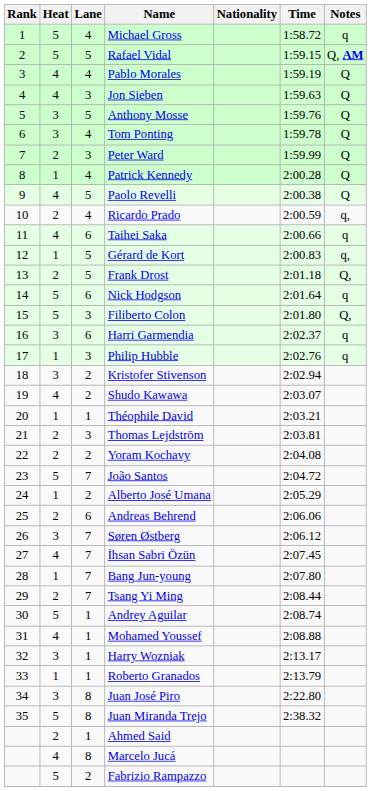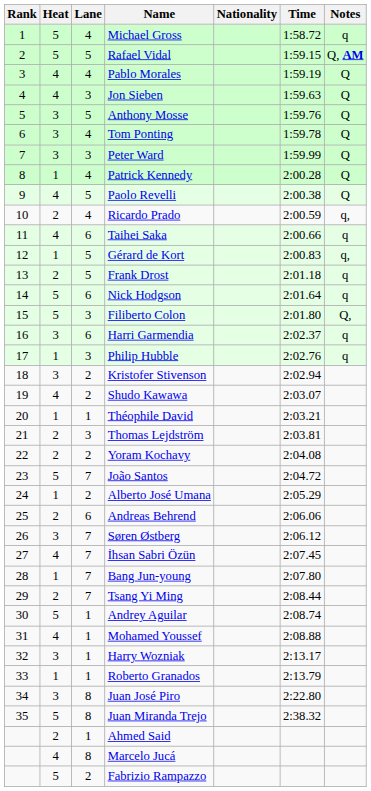Peter Ward | Heat: 2 -> 3
Frank Drost | Notes: Q, -> q
